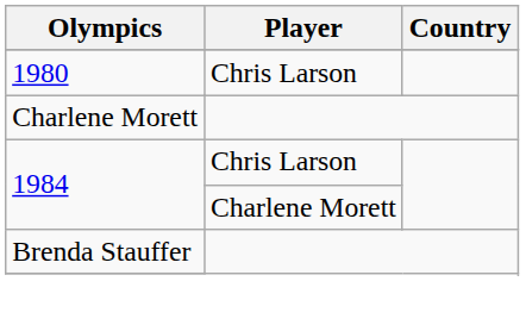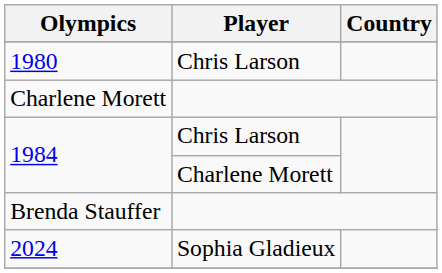+ row: 2024 | Sophia Gladieux
